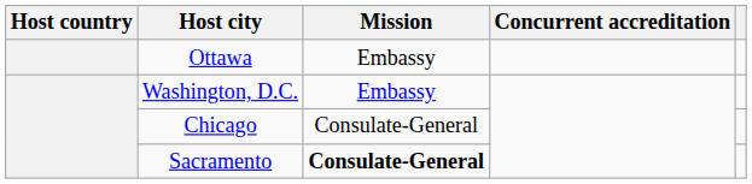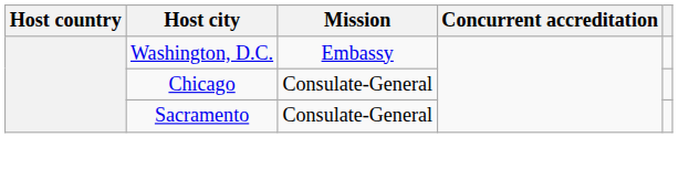- row: Ottawa | Embassy
Sacramento | Mission: bold -> normal
